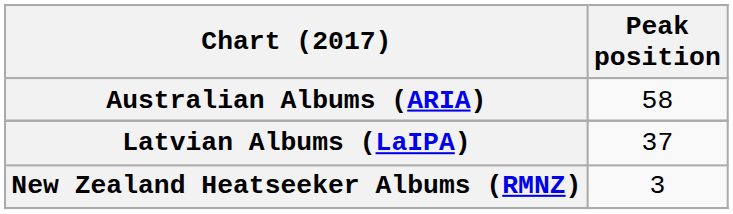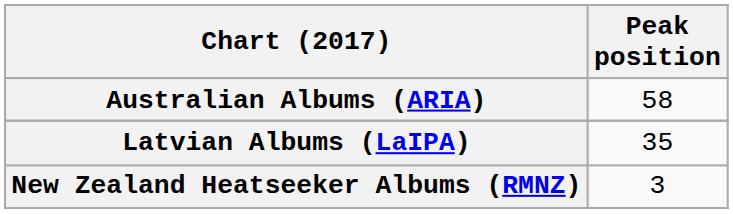Latvian Albums (LaIPA) | Peak position: 37 -> 35
